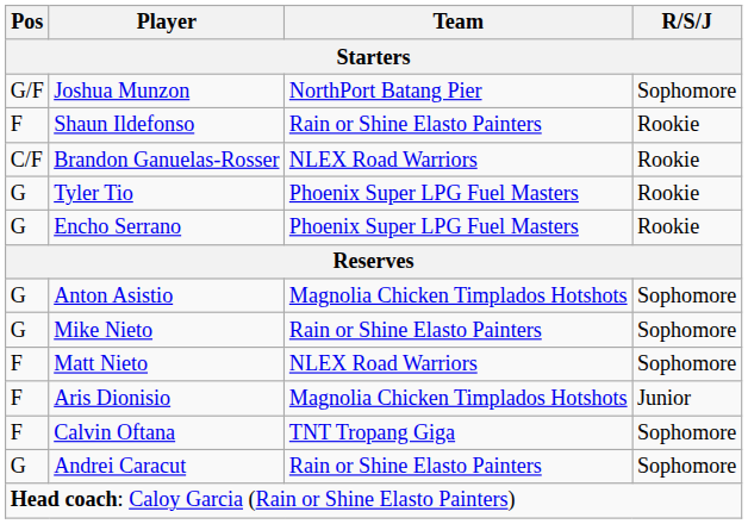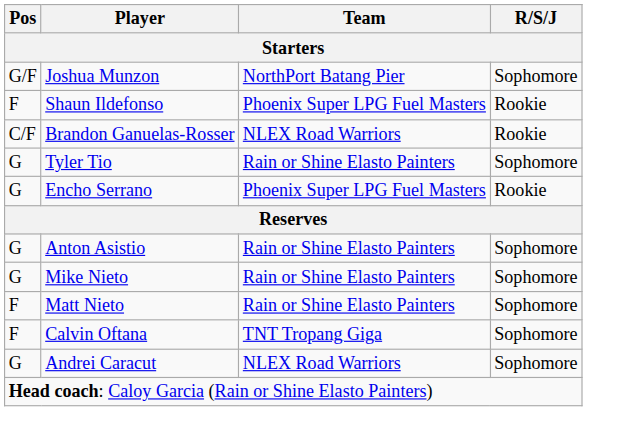Shaun Ildefonso | Team: Rain or Shine Elasto Painters -> Phoenix Super LPG Fuel Masters
Tyler Tio | Team: Phoenix Super LPG Fuel Masters -> Rain or Shine Elasto Painters
Tyler Tio | R/S/J: Rookie -> Sophomore
Anton Asistio | Team: Magnolia Chicken Timplados Hotshots -> Rain or Shine Elasto Painters
Matt Nieto | Team: NLEX Road Warriors -> Rain or Shine Elasto Painters
- row: F | Aris Dionisio | Magnolia Chicken Timplados Hotshots | Junior
Andrei Caracut | Team: Rain or Shine Elasto Painters -> NLEX Road Warriors
